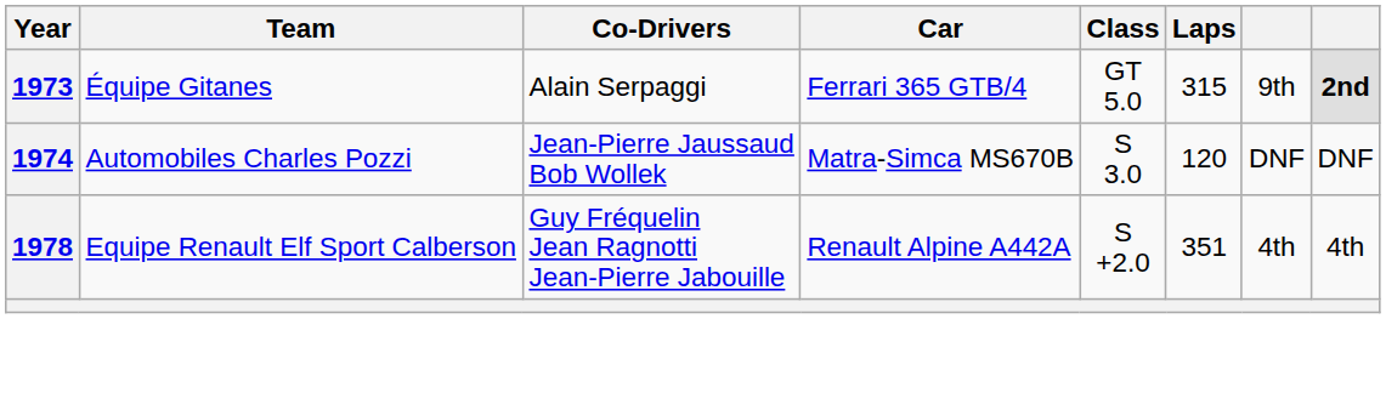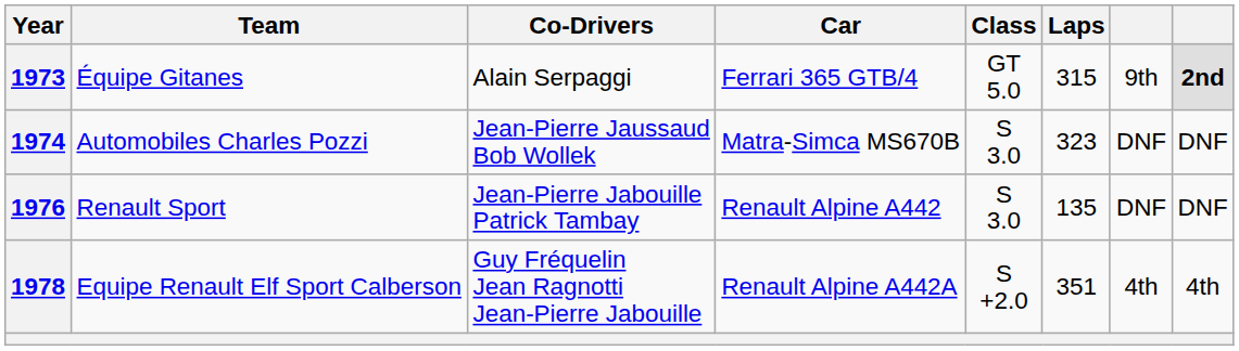1974 | Laps: 120 -> 323
+ row: 1976 | Renault Sport | Jean-Pierre Jabouille Patrick Tambay | Renault Alpine A442 | S 3.0 | 135 | DNF | DNF
